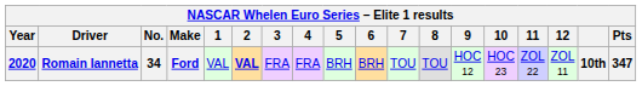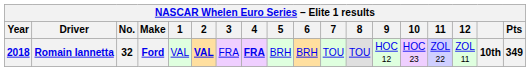Romain Iannetta | Year: 2020 -> 2018
Romain Iannetta | No.: 34 -> 32
Romain Iannetta | 4: normal -> bold
Romain Iannetta | Pts: 347 -> 349
